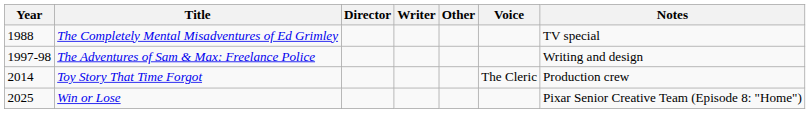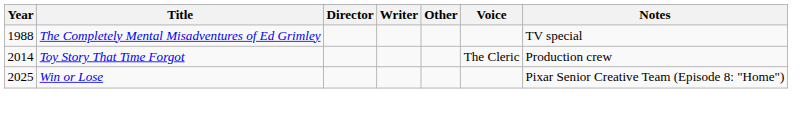- row: 1997-98 | The Adventures of Sam & Max: Freelance Police | Writing and design
